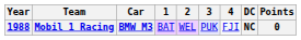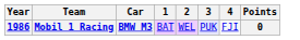- column: DC | NC
Mobil 1 Racing | Year: 1988 -> 1986
